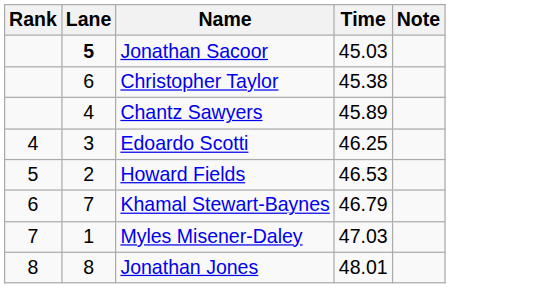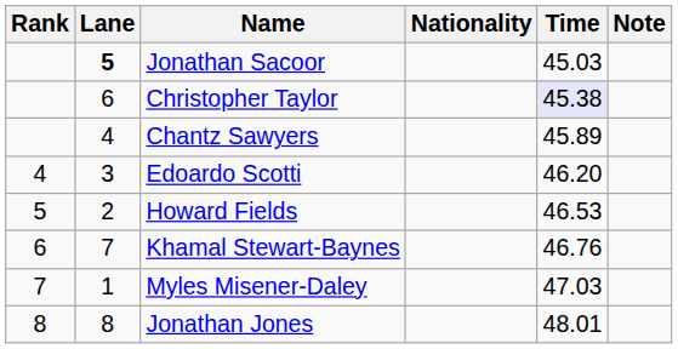+ column: Nationality
Christopher Taylor | Time: no background -> lavender background
Edoardo Scotti | Time: 46.25 -> 46.20
Khamal Stewart-Baynes | Time: 46.79 -> 46.76
